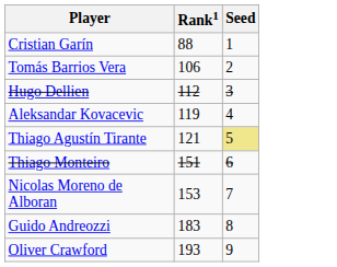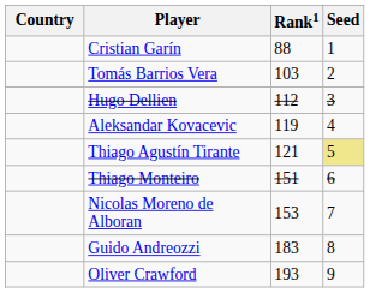+ column: Country
Tomás Barrios Vera | Rank1: 106 -> 103
